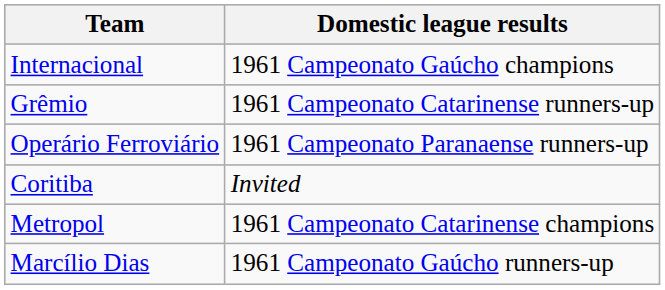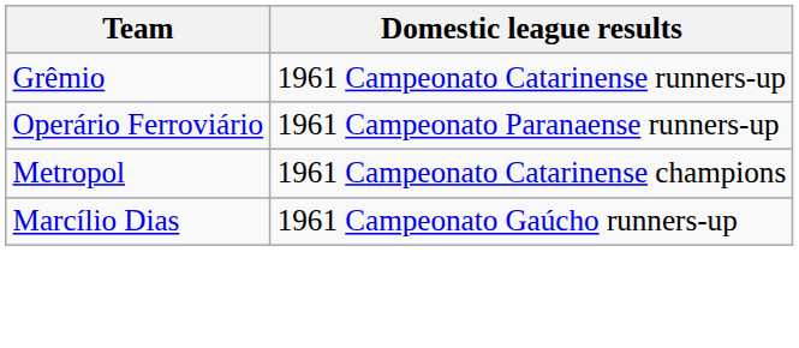- row: Internacional | 1961 Campeonato Gaúcho champions
- row: Coritiba | Invited
